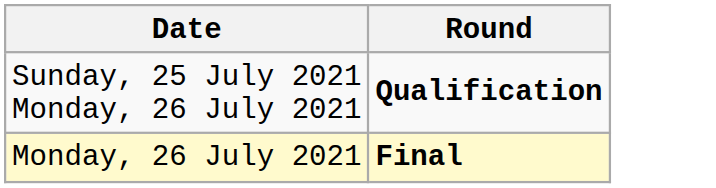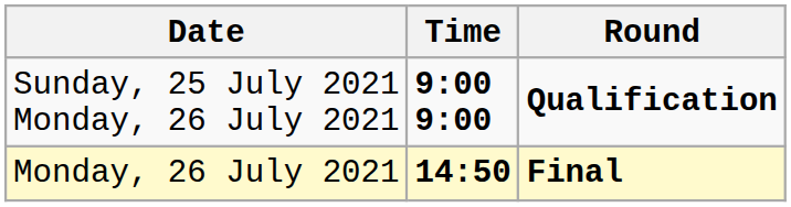+ column: Time | 9:00 9:00 | 14:50
